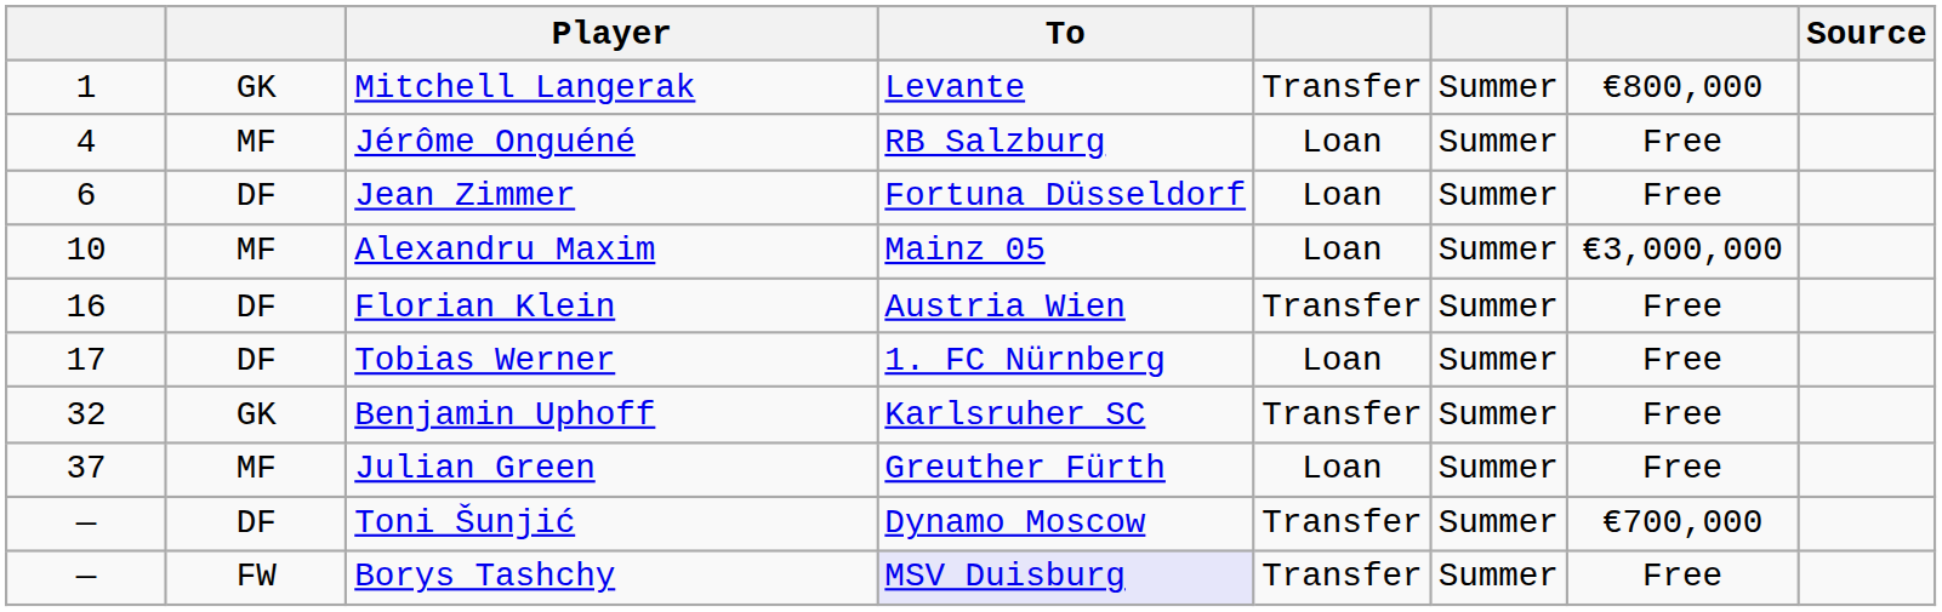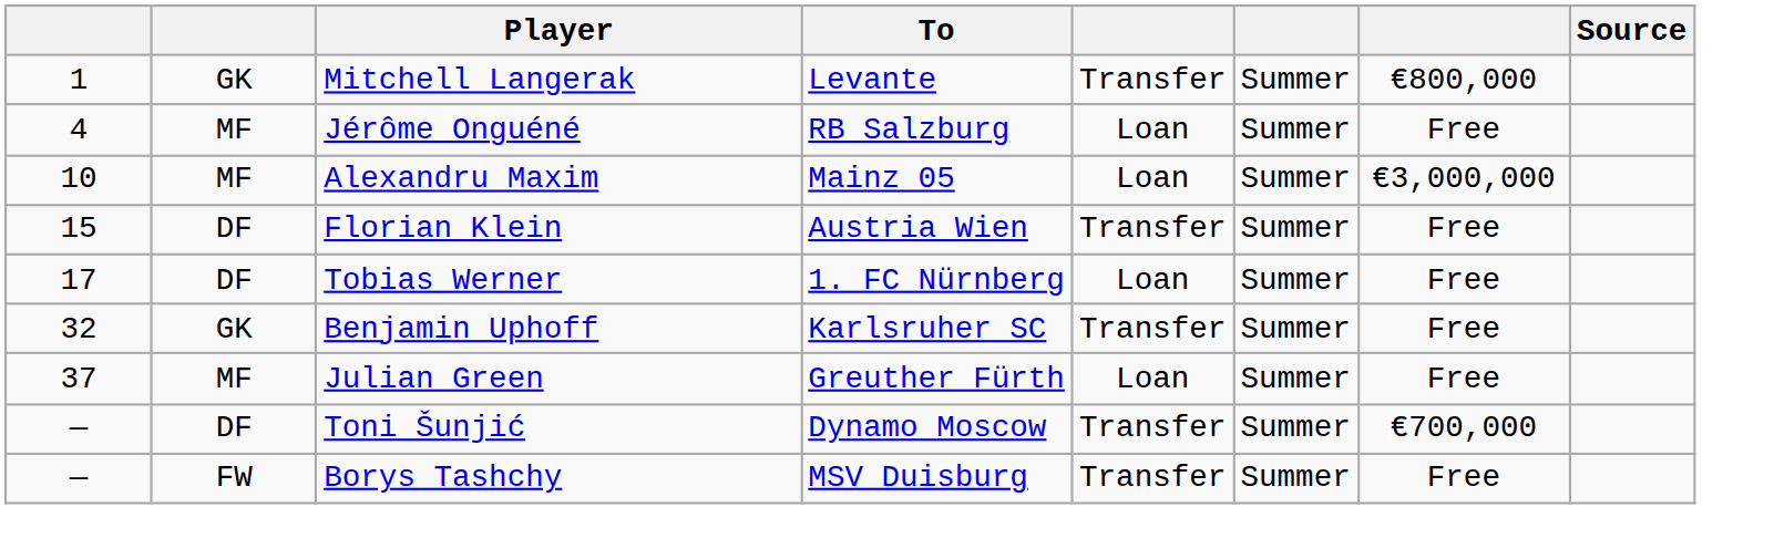- row: 6 | DF | Jean Zimmer | Fortuna Düsseldorf | Loan | Summer | Free
Florian Klein | column 1: 16 -> 15
Borys Tashchy | To: lavender background -> no background
